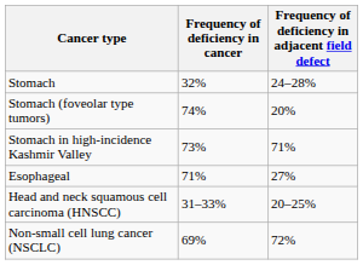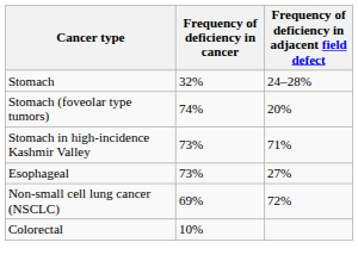Esophageal | Frequency of deficiency in cancer: 71% -> 73%
- row: Head and neck squamous cell carcinoma (HNSCC) | 31–33% | 20–25%
+ row: Colorectal | 10%
